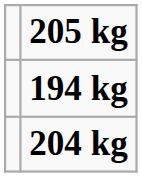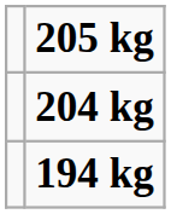rows swapped: 204 kg <-> 194 kg
